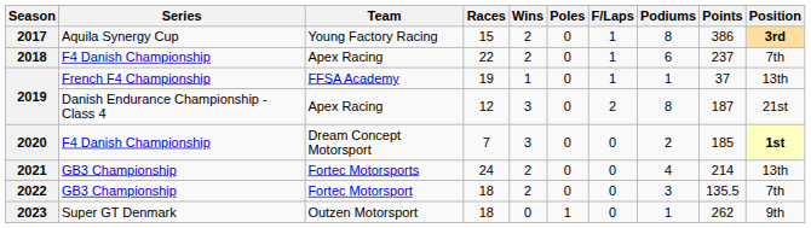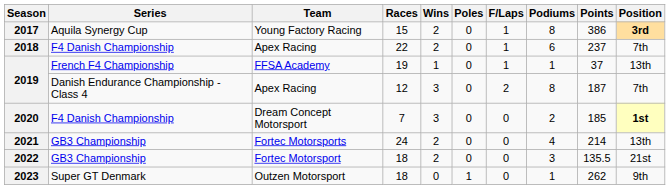2019 / Apex Racing | Position: 21st -> 7th
2022 | Position: 7th -> 21st
